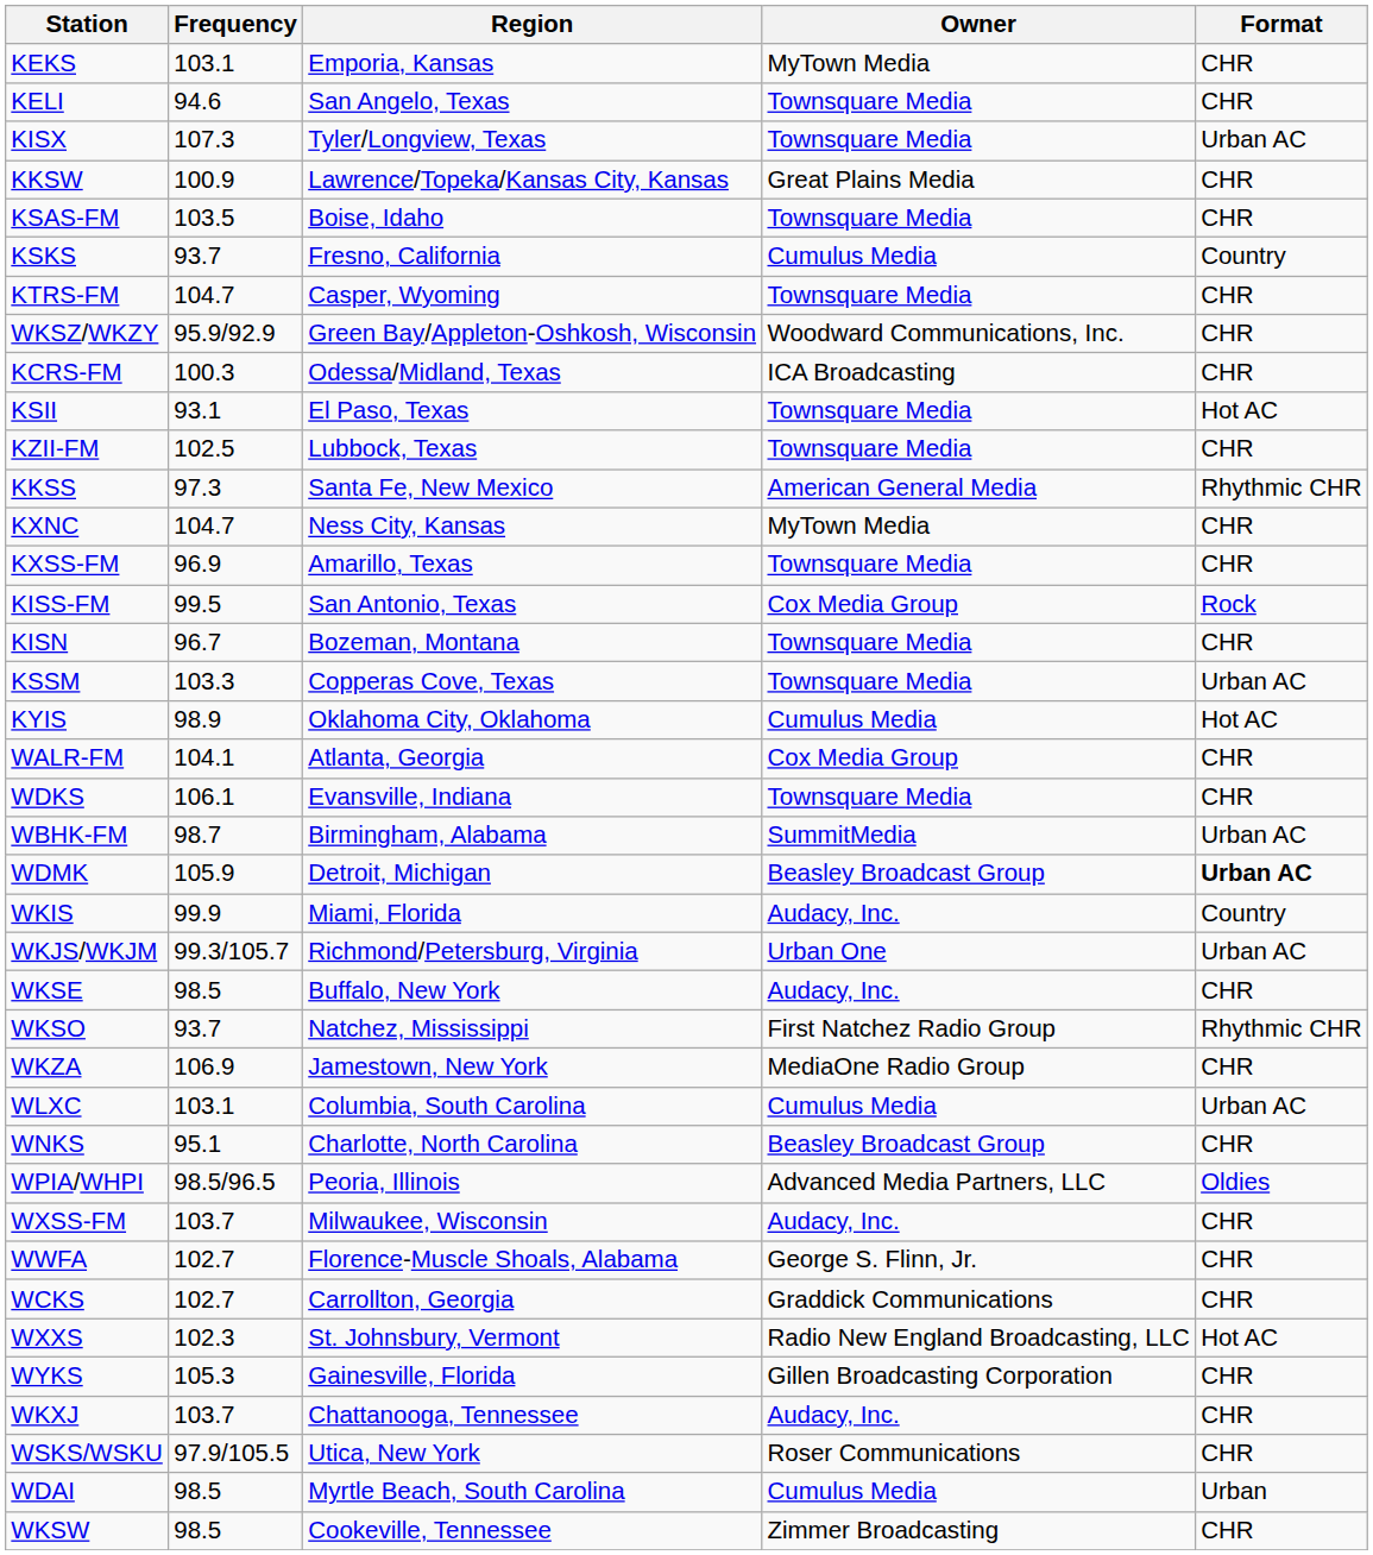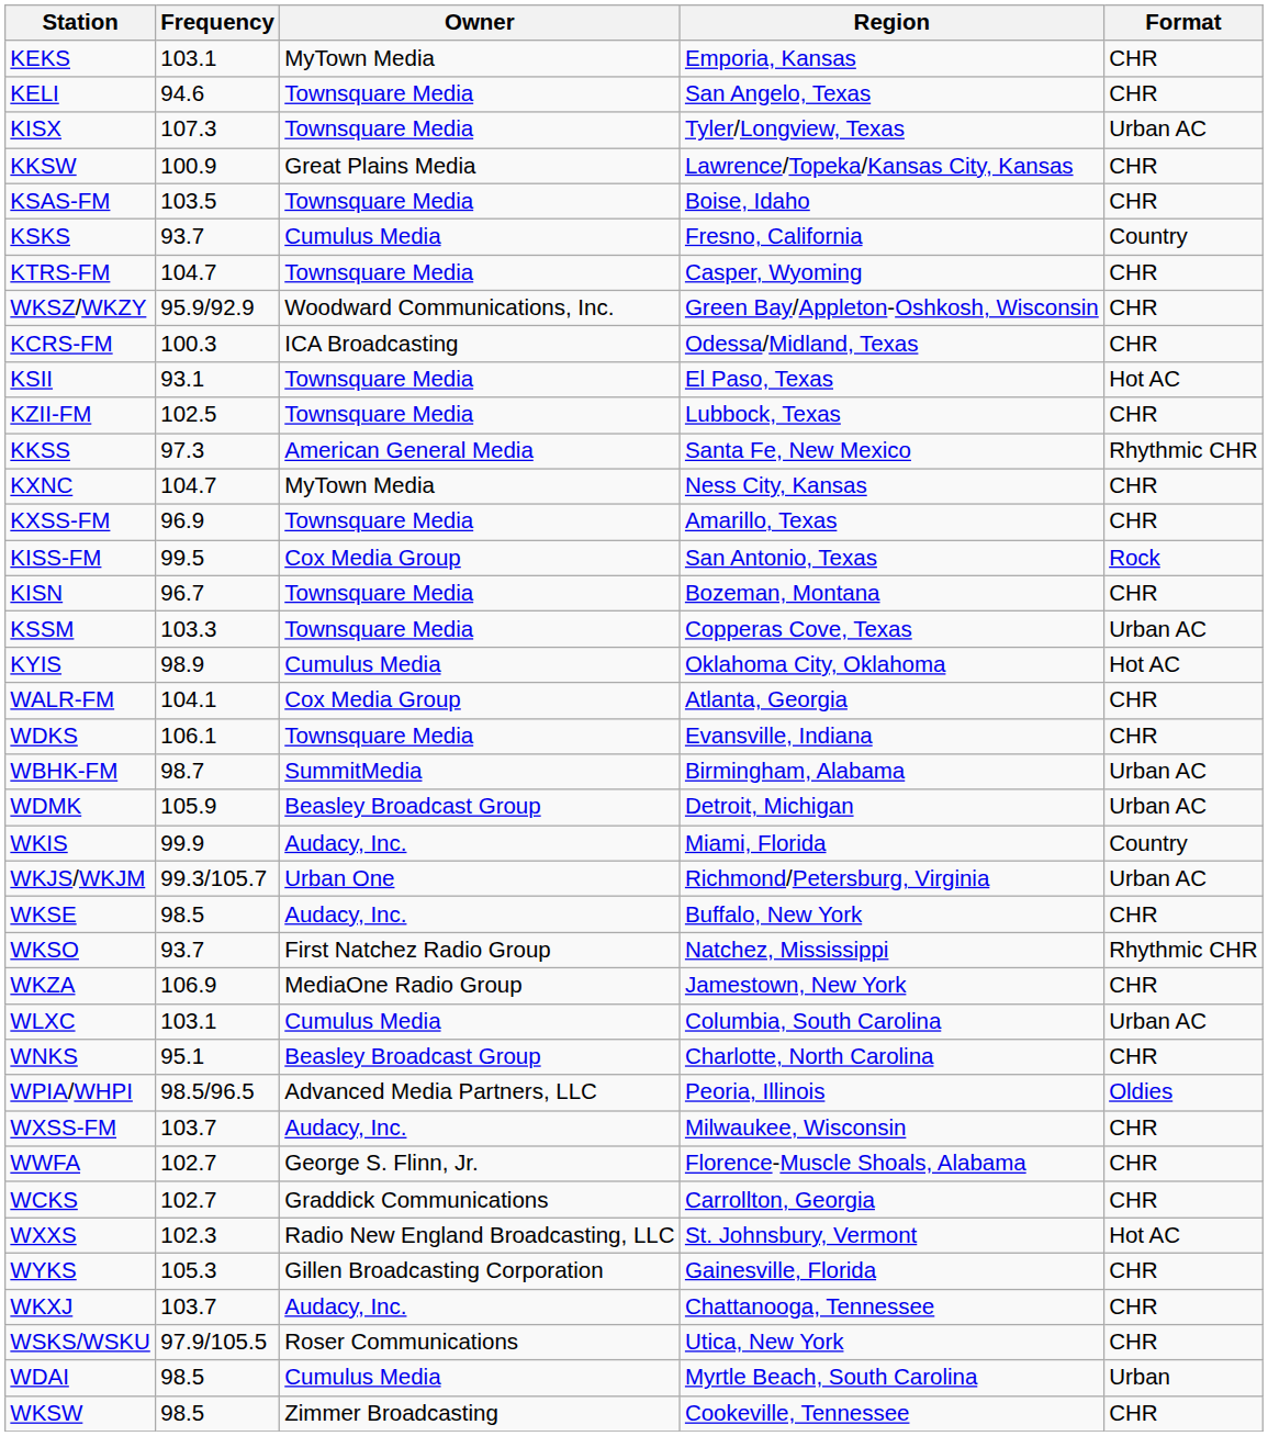columns swapped: Owner <-> Region
WDMK | Format: bold -> normal
